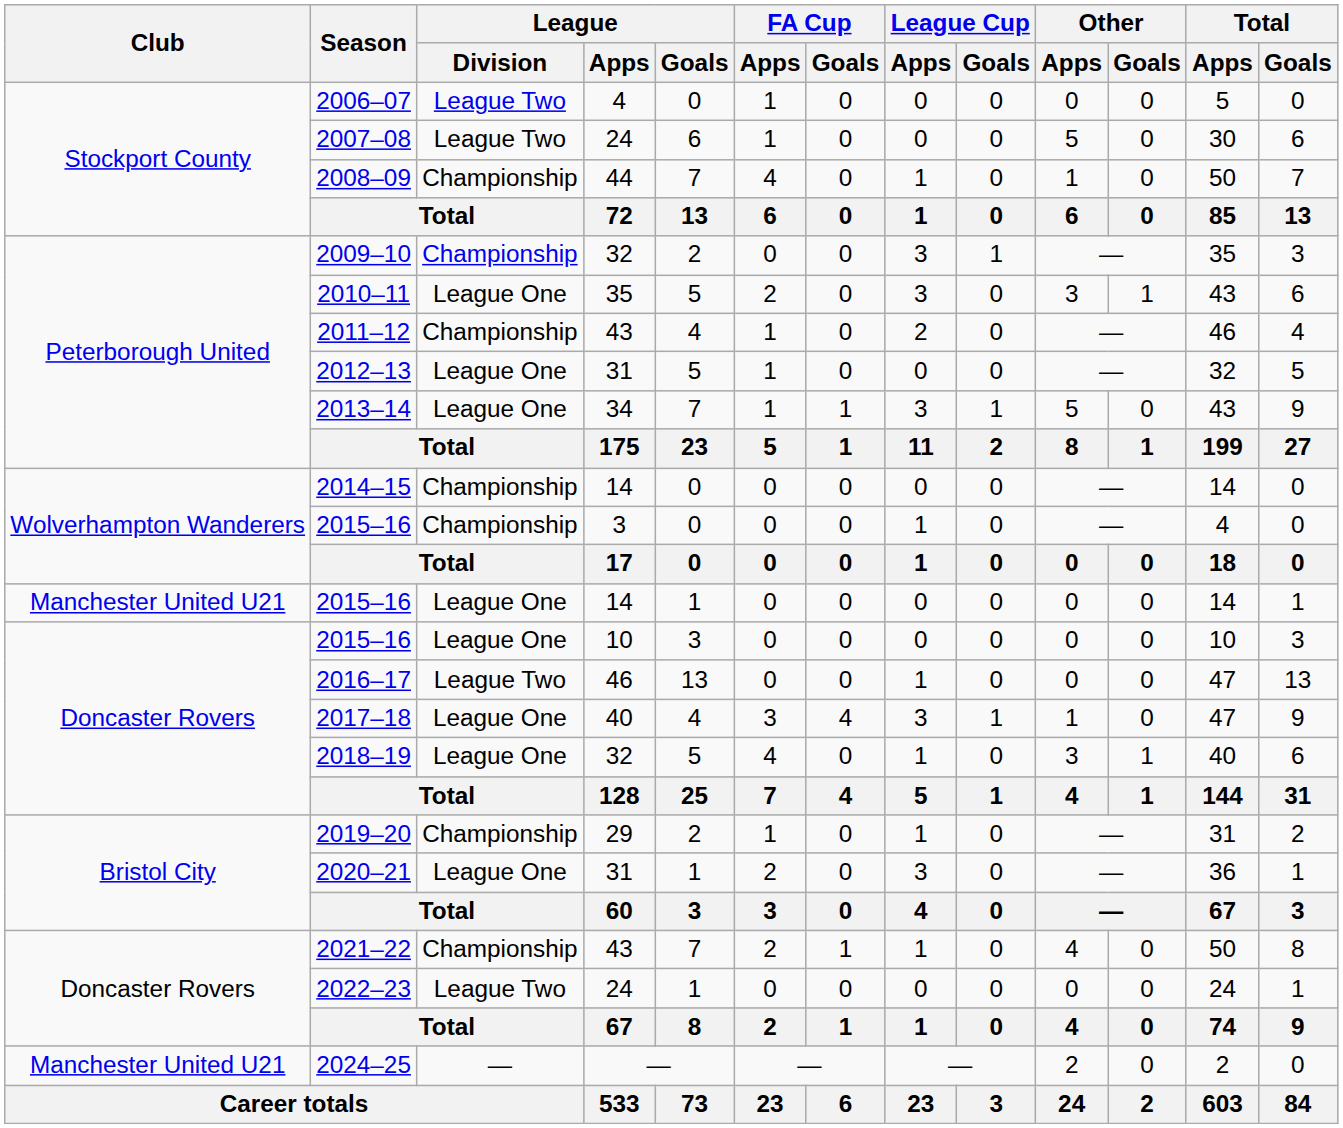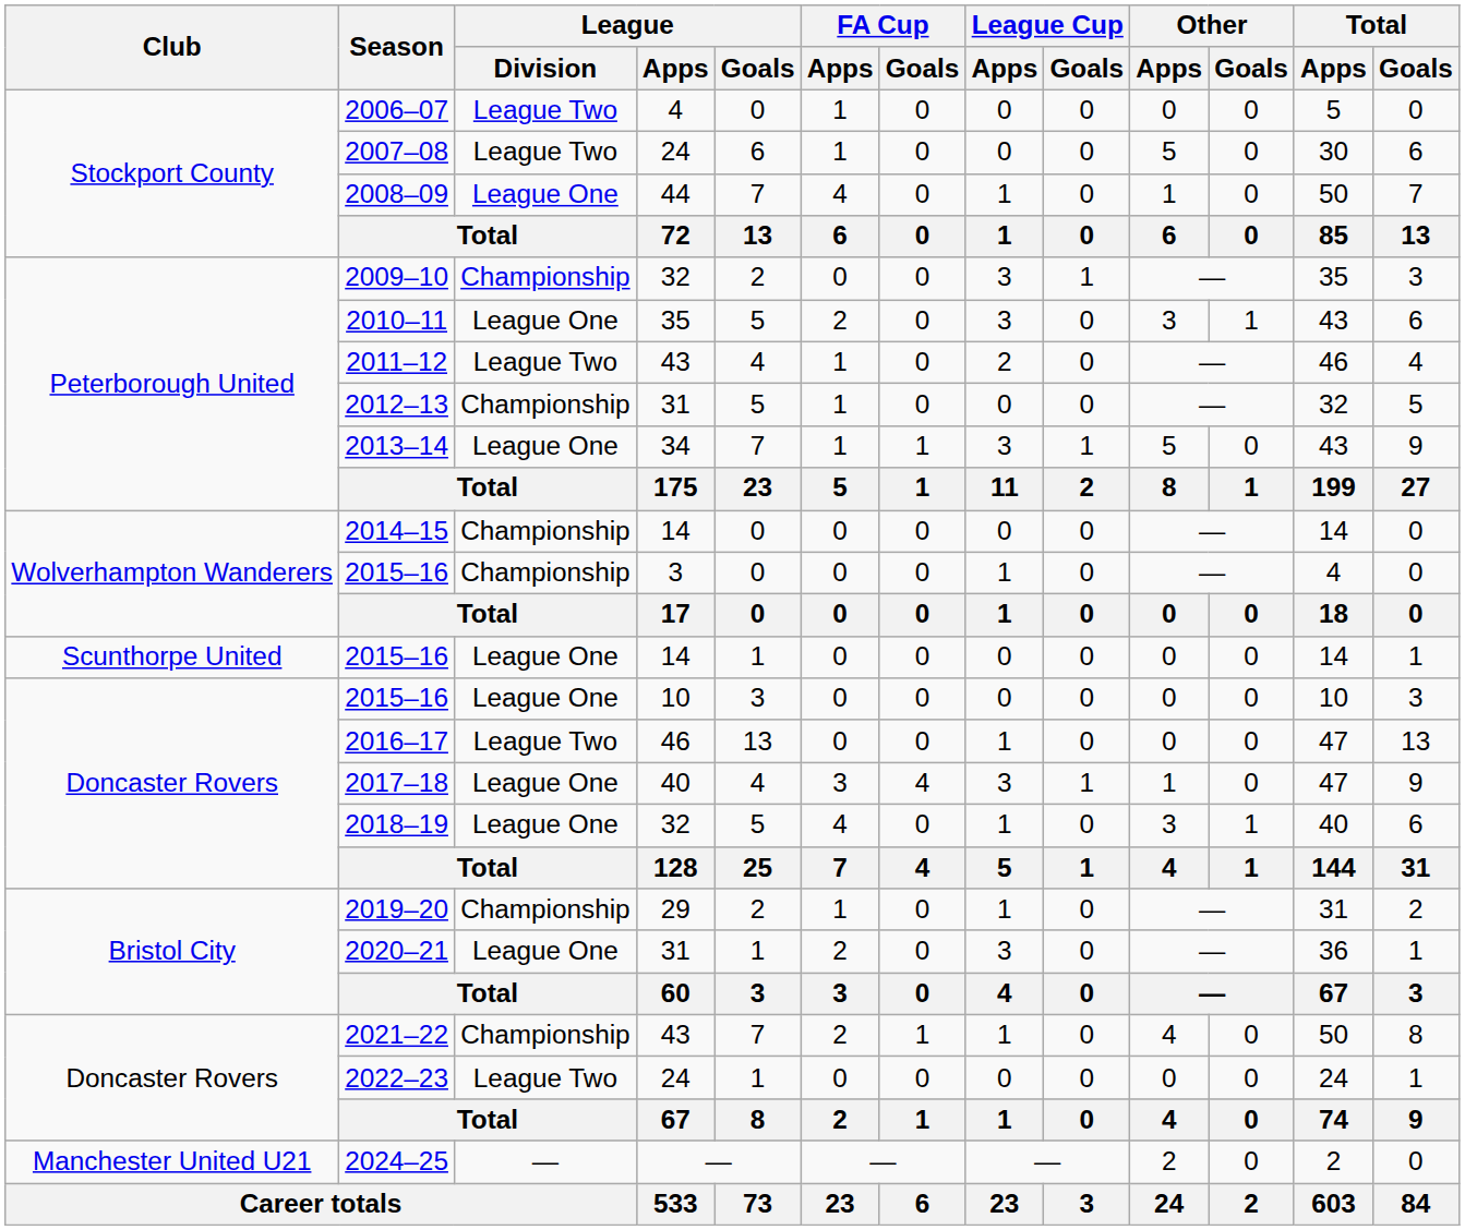2008–09 | League / Division: Championship -> League One
2011–12 | League / Division: Championship -> League Two
2012–13 | League / Division: League One -> Championship
2015–16 / 14 | Club: Manchester United U21 -> Scunthorpe United
